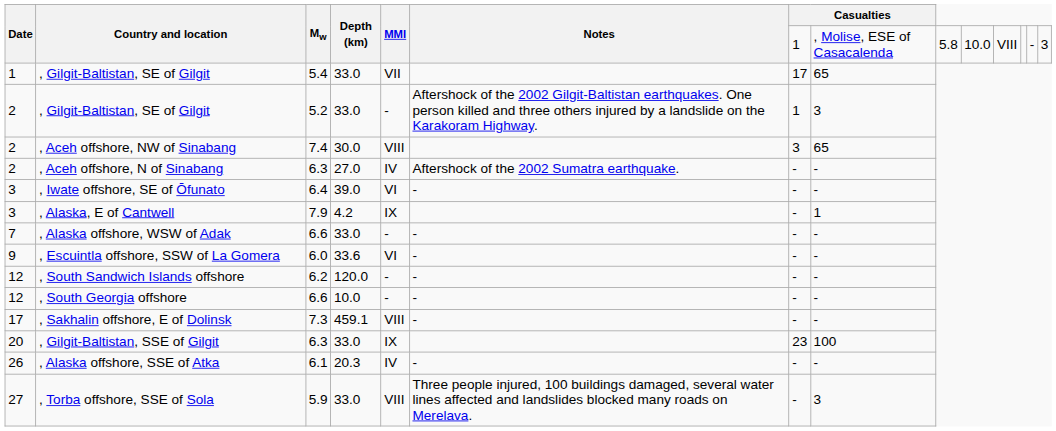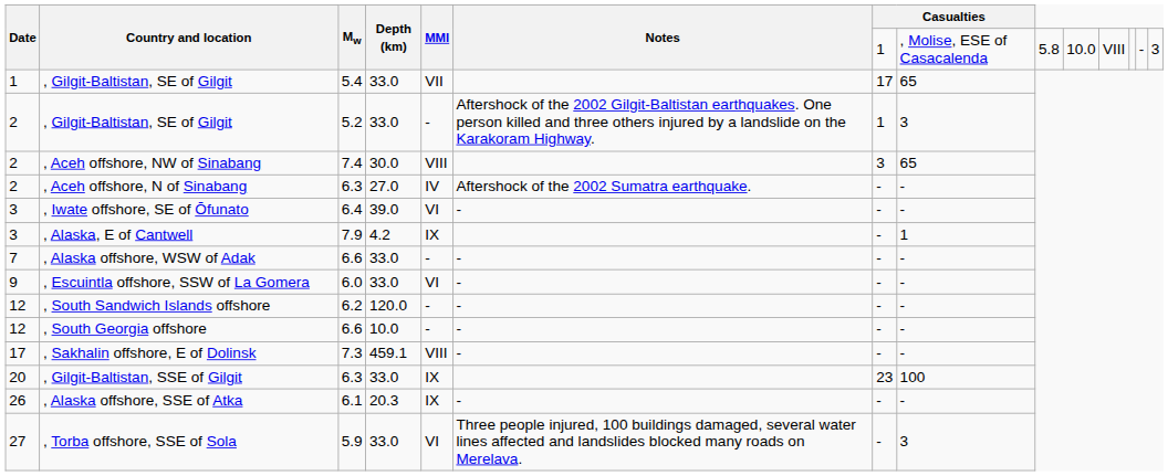, Escuintla offshore, SSW of La Gomera | Depth (km): 33.6 -> 33.0
, Alaska offshore, SSE of Atka | MMI: IV -> IX
, Torba offshore, SSE of Sola | MMI: VIII -> VI
